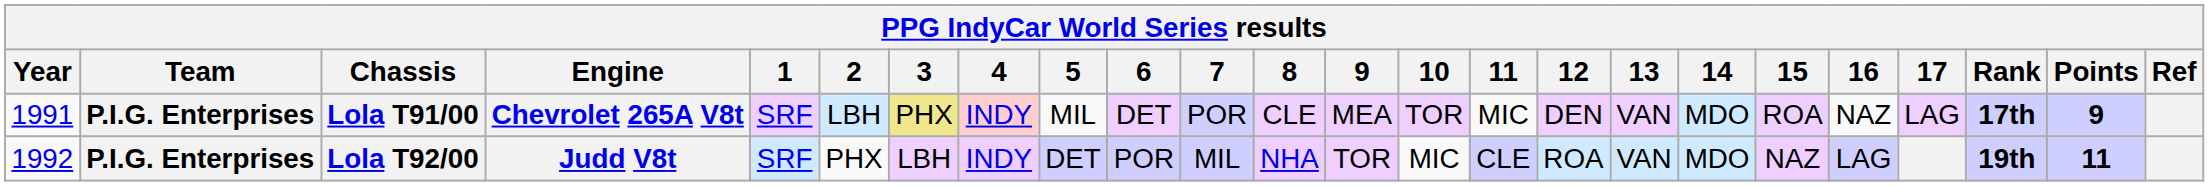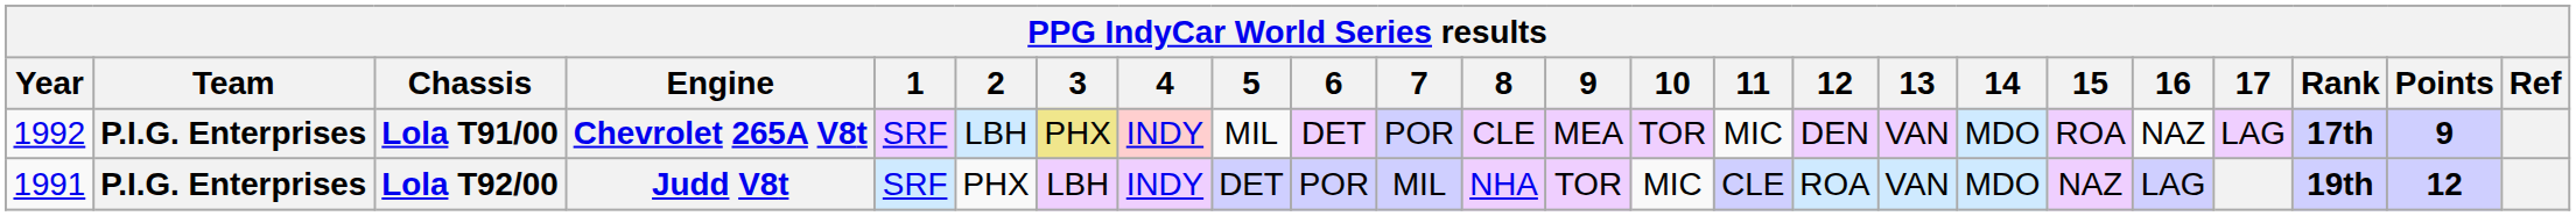Lola T91/00 | Year: 1991 -> 1992
Lola T92/00 | Year: 1992 -> 1991
Lola T92/00 | Points: 11 -> 12
